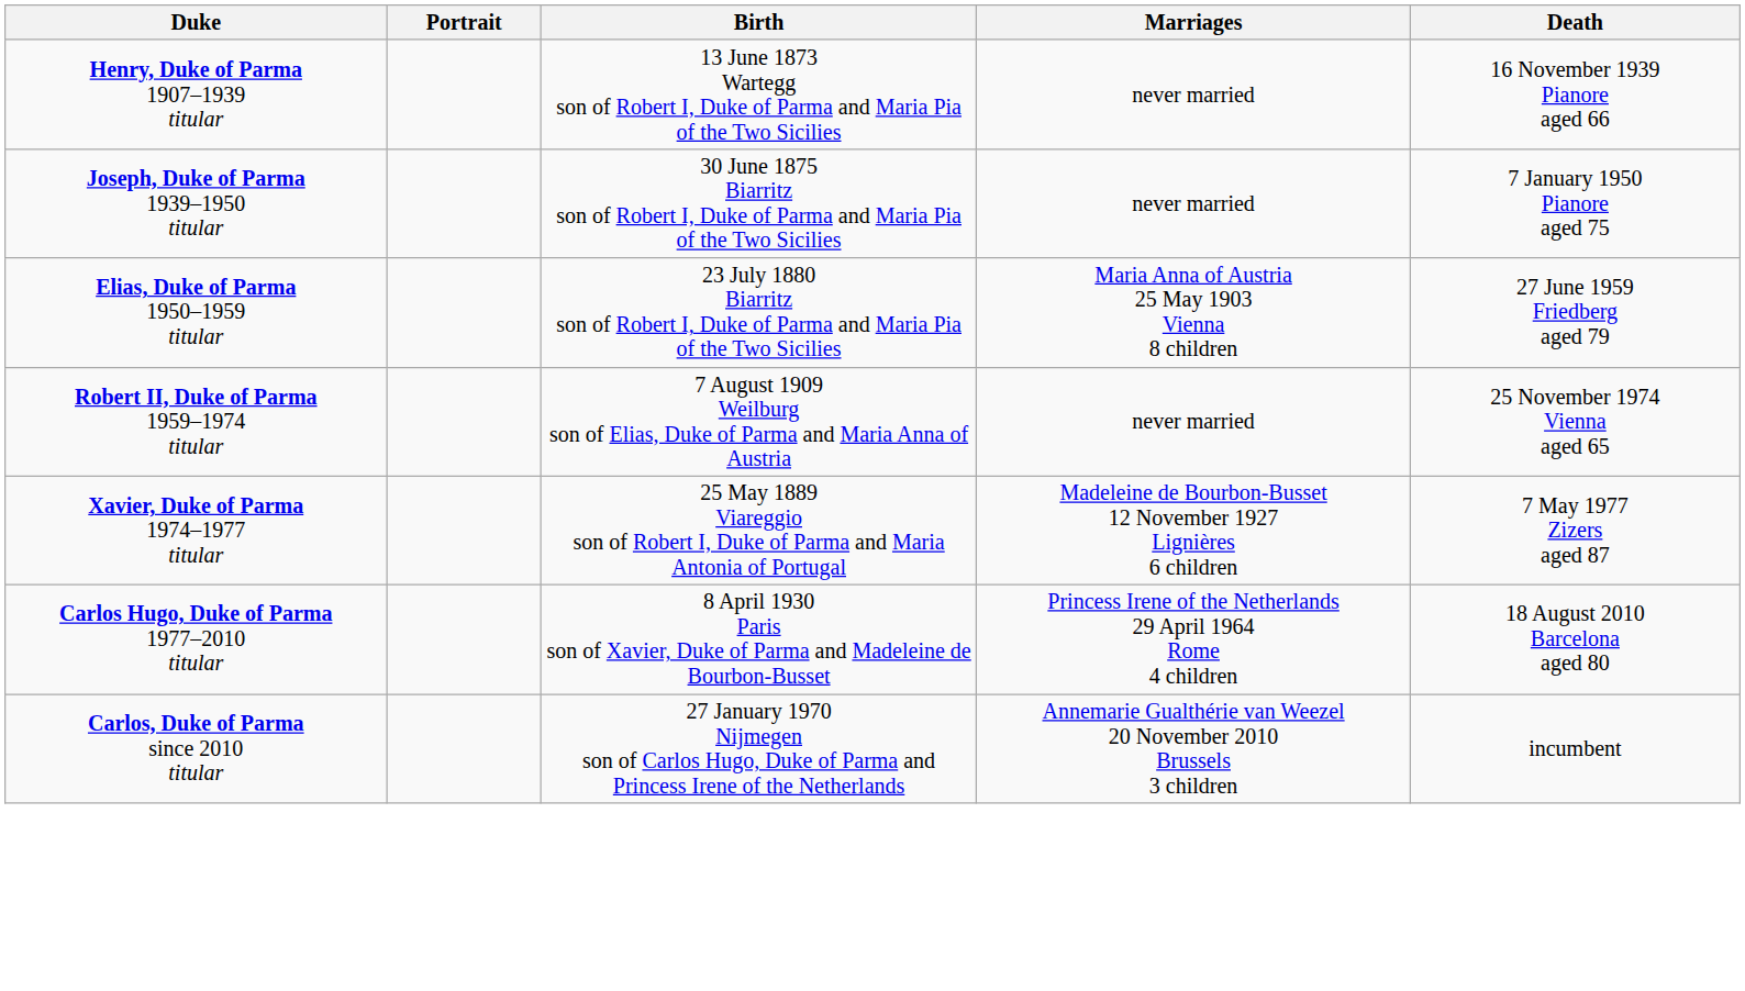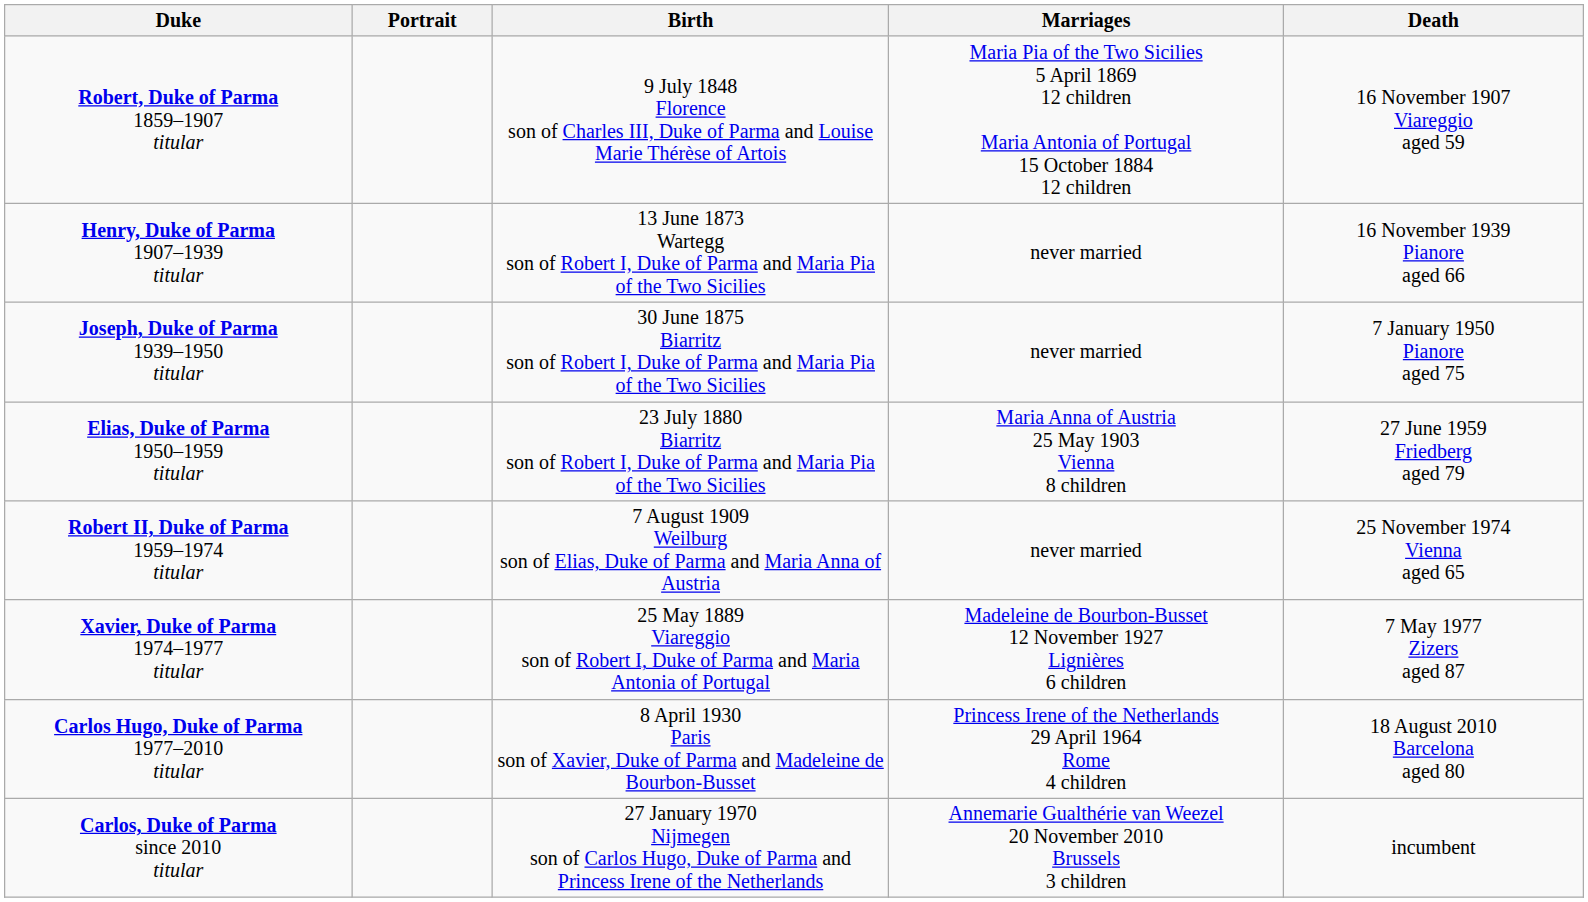+ row: Robert, Duke of Parma 1859–1907 titular | 9 July 1848 Florence son of Charles III, Duke of Parma and Louise Marie Thérèse of Artois | Maria Pia of the Two Sicilies 5 April 1869 12 children Maria Antonia of Portugal 15 October 1884 12 children | 16 November 1907 Viareggio aged 59
